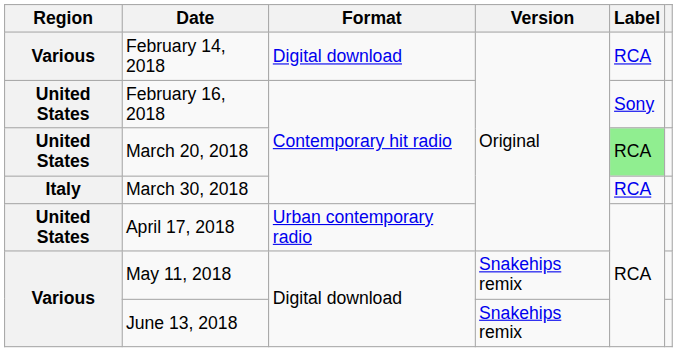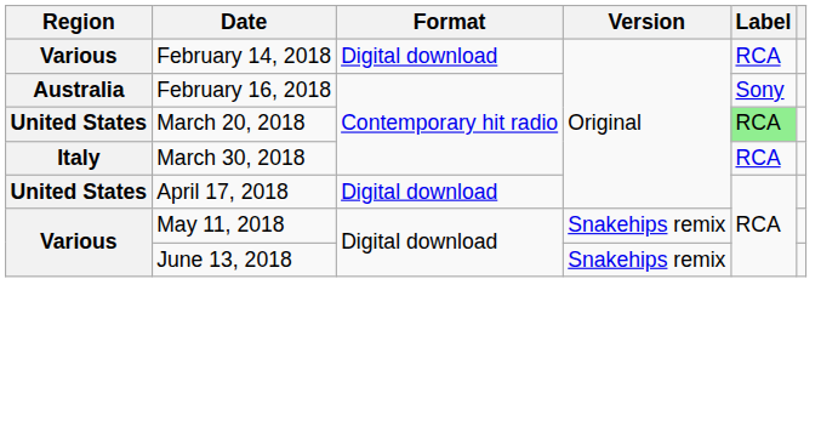February 16, 2018 | Region: United States -> Australia
April 17, 2018 | Format: Urban contemporary radio -> Digital download
